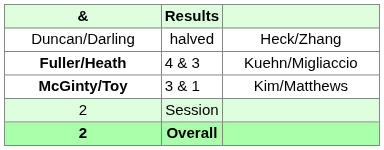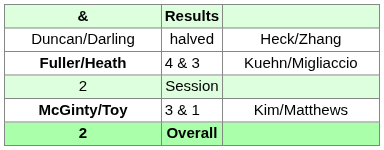rows swapped: McGinty/Toy <-> 2 / Session
